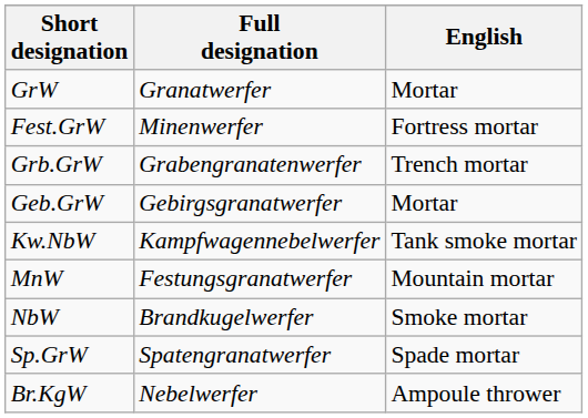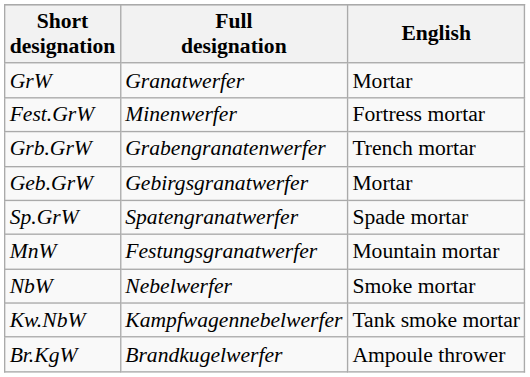rows swapped: Sp.GrW <-> Kw.NbW
NbW | Full designation: Brandkugelwerfer -> Nebelwerfer
Br.KgW | Full designation: Nebelwerfer -> Brandkugelwerfer
